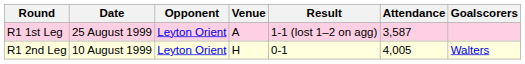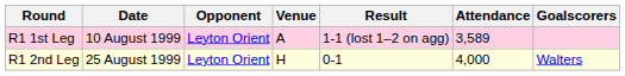R1 1st Leg | Date: 25 August 1999 -> 10 August 1999
R1 1st Leg | Attendance: 3,587 -> 3,589
R1 2nd Leg | Date: 10 August 1999 -> 25 August 1999
R1 2nd Leg | Attendance: 4,005 -> 4,000
